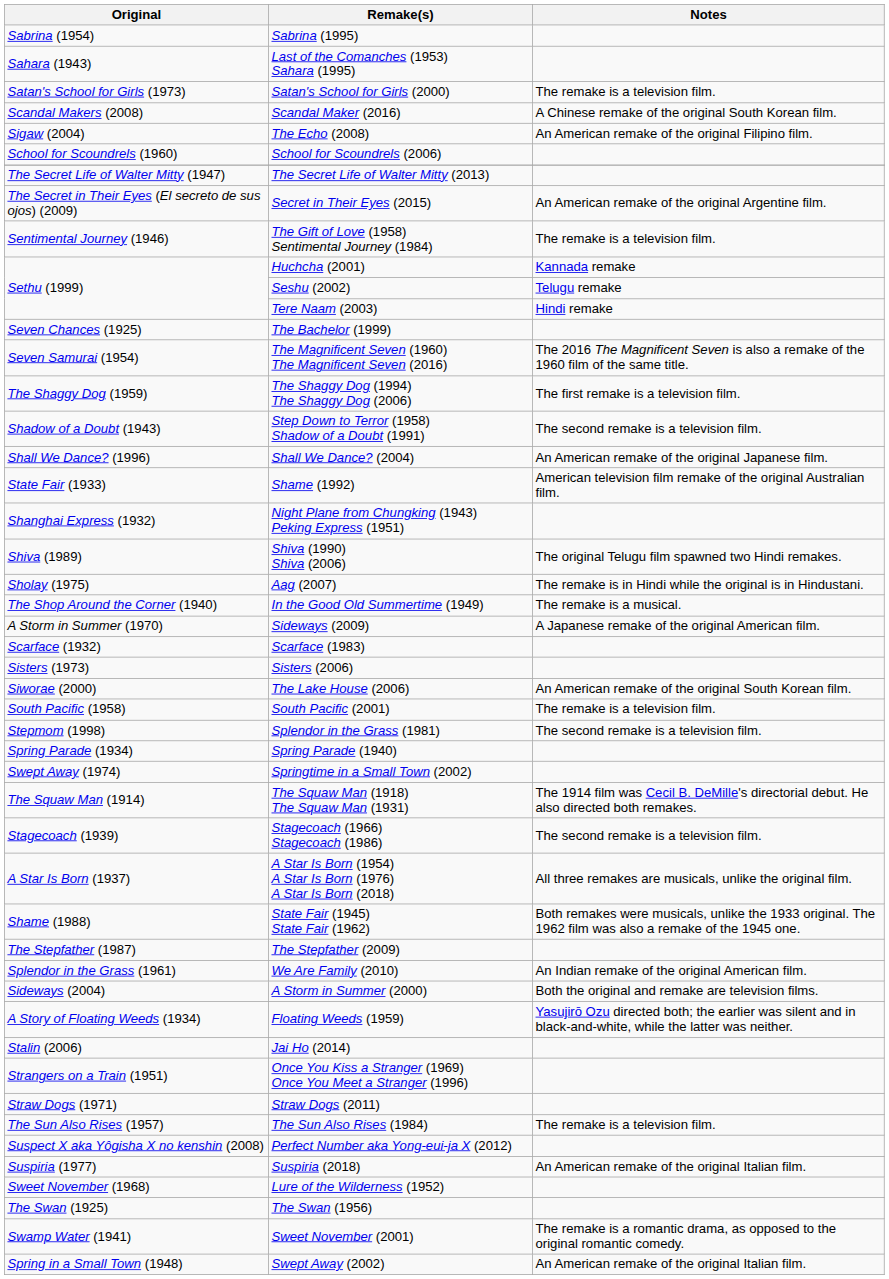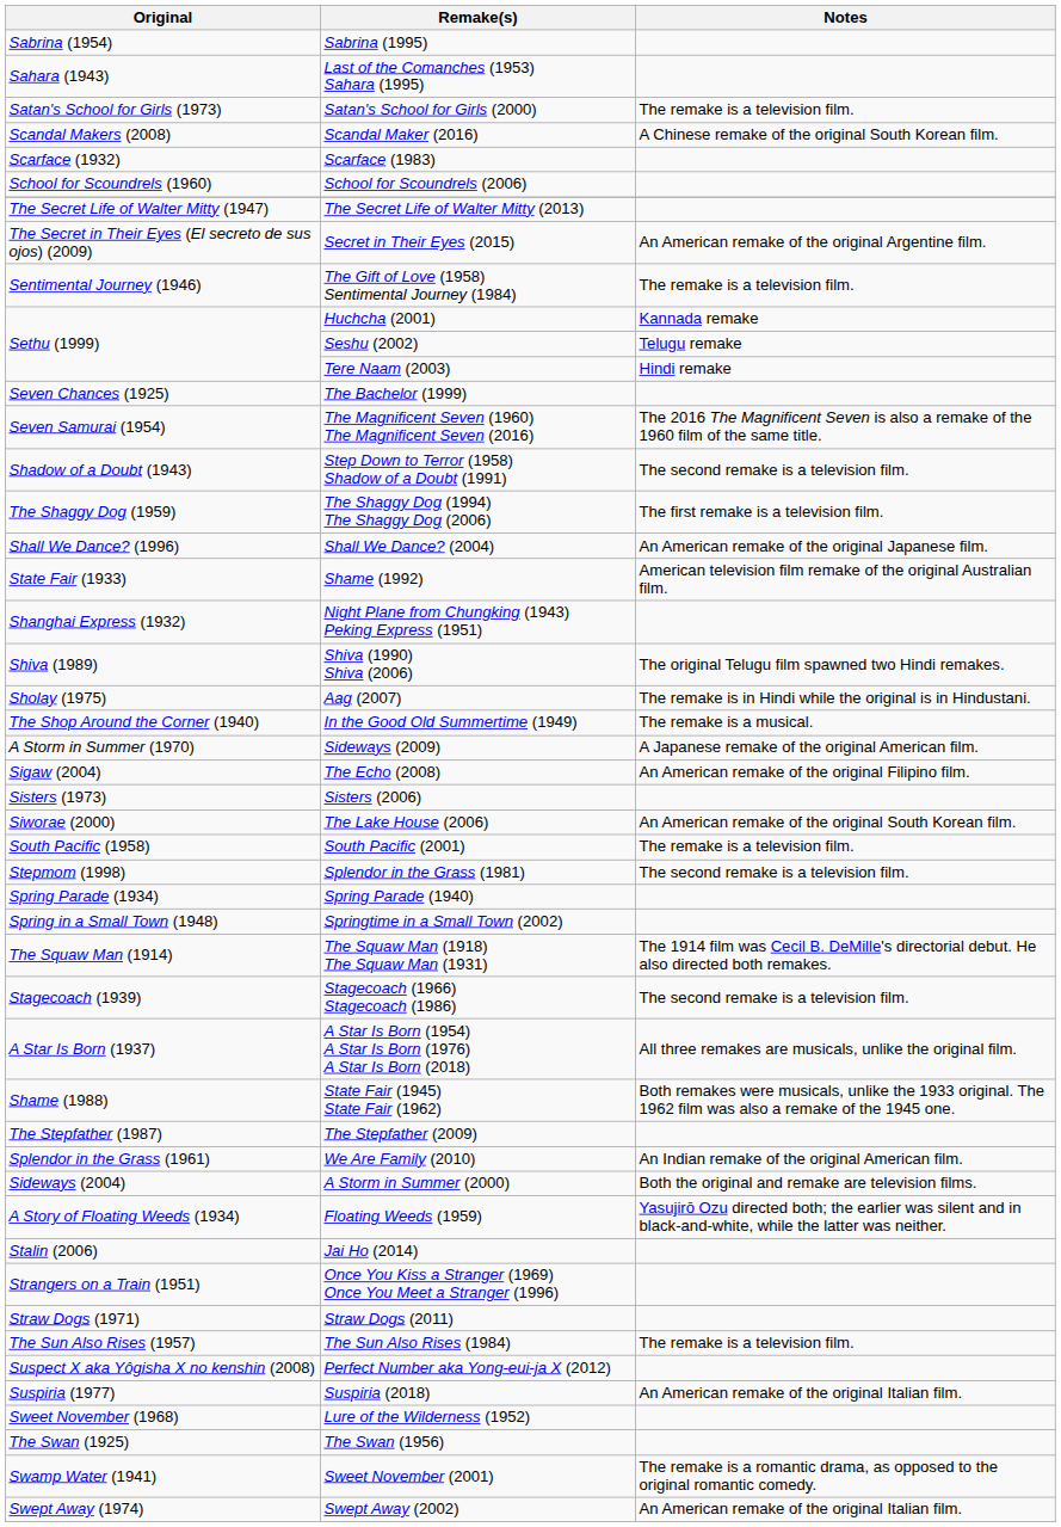rows swapped: Scarface (1983) <-> The Echo (2008)
rows swapped: Step Down to Terror (1958) Shadow of a Doubt (1991) <-> The Shaggy Dog (1994) The Shaggy Dog (2006)
Springtime in a Small Town (2002) | Original: Swept Away (1974) -> Spring in a Small Town (1948)
Swept Away (2002) | Original: Spring in a Small Town (1948) -> Swept Away (1974)
